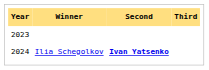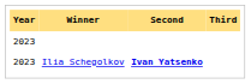Ilia Schegolkov | Year: 2024 -> 2023
